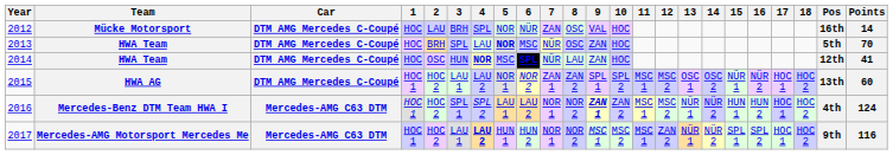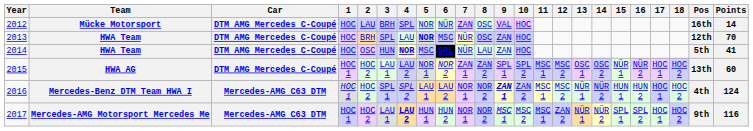2013 | Pos: 5th -> 12th
2014 | Pos: 12th -> 5th
